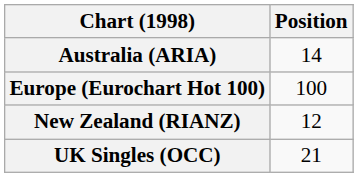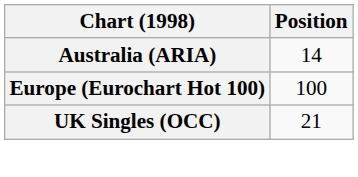- row: New Zealand (RIANZ) | 12
